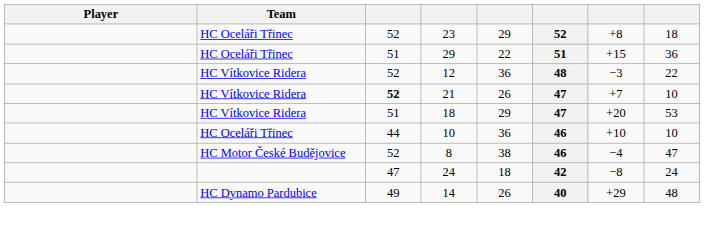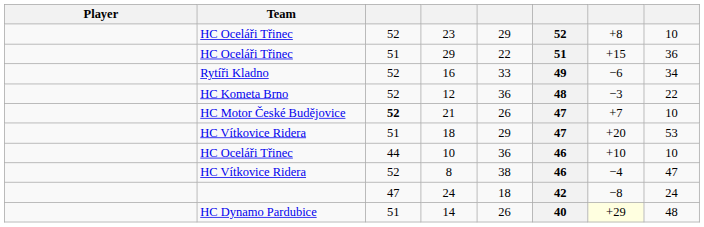23 | column 8: 18 -> 10
+ row: Rytíři Kladno | 52 | 16 | 33 | 49 | −6 | 34
12 | Team: HC Vítkovice Ridera -> HC Kometa Brno
21 | Team: HC Vítkovice Ridera -> HC Motor České Budějovice
8 | Team: HC Motor České Budějovice -> HC Vítkovice Ridera
14 | column 3: 49 -> 51
14 | column 7: no background -> lightyellow background
